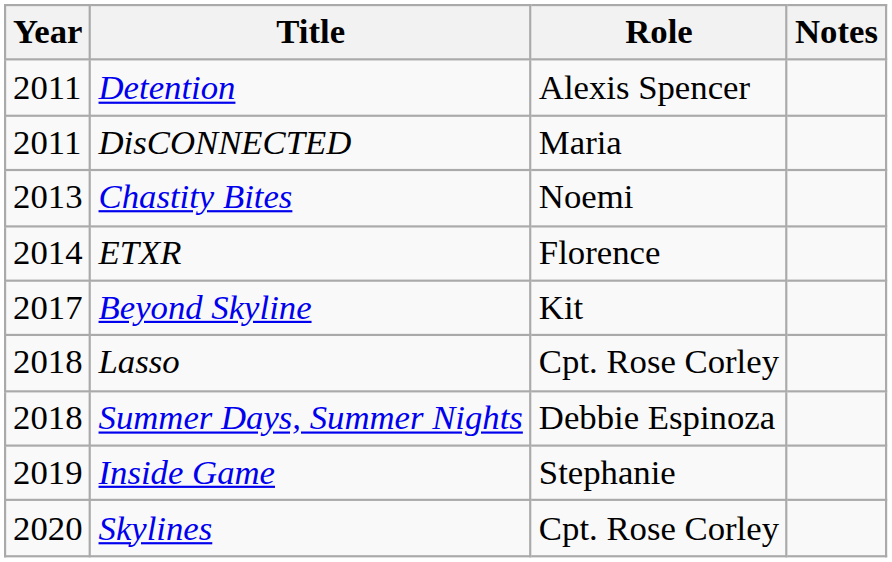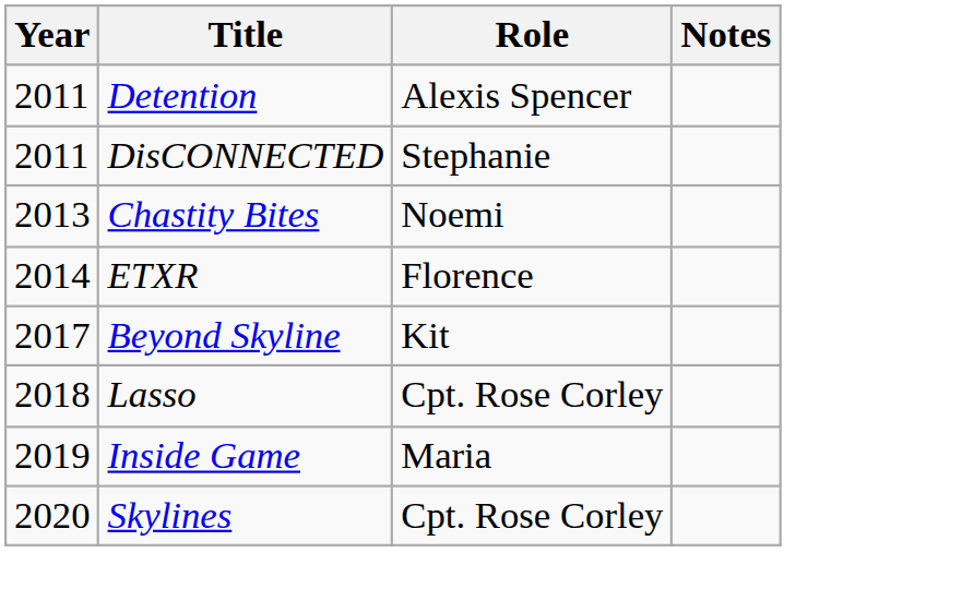DisCONNECTED | Role: Maria -> Stephanie
- row: 2018 | Summer Days, Summer Nights | Debbie Espinoza
Inside Game | Role: Stephanie -> Maria
